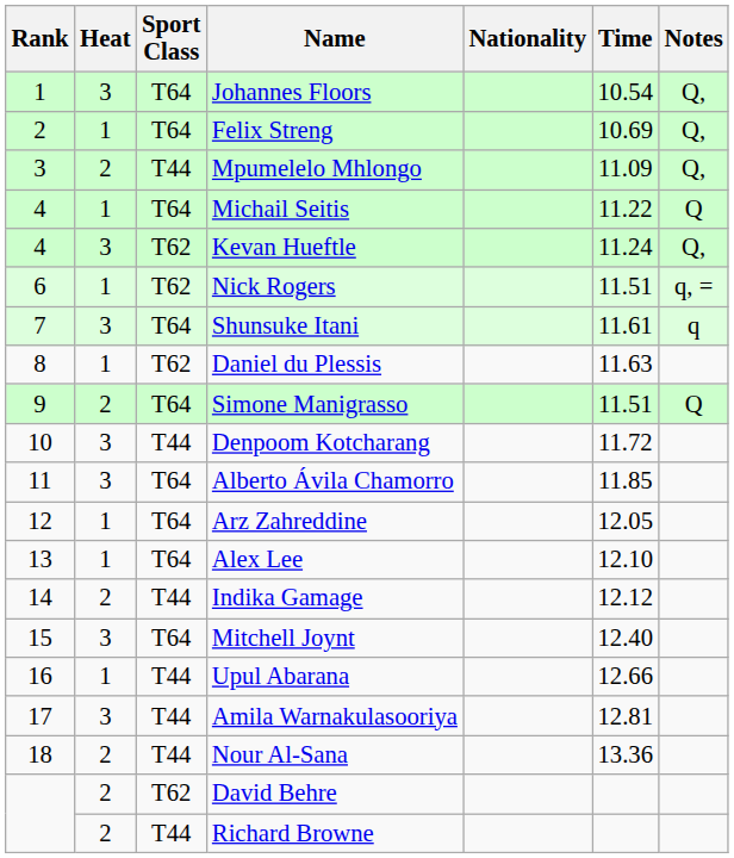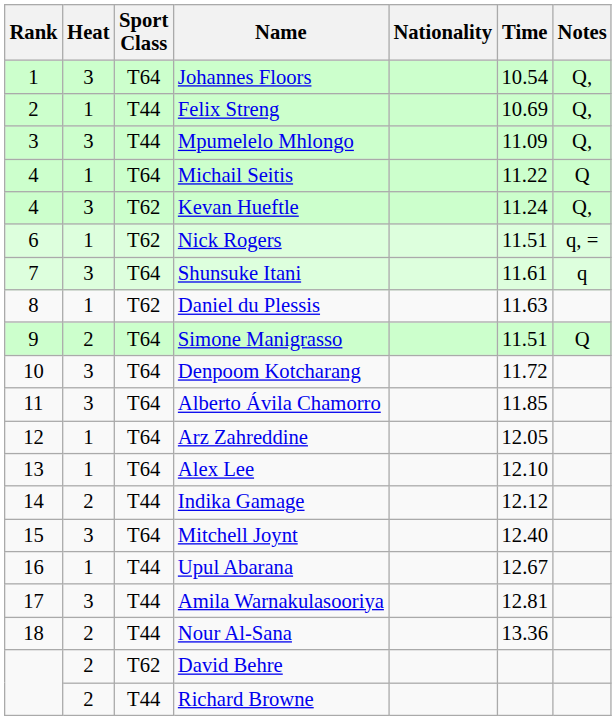Felix Streng | Sport Class: T64 -> T44
Mpumelelo Mhlongo | Heat: 2 -> 3
Denpoom Kotcharang | Sport Class: T44 -> T64
Upul Abarana | Time: 12.66 -> 12.67
